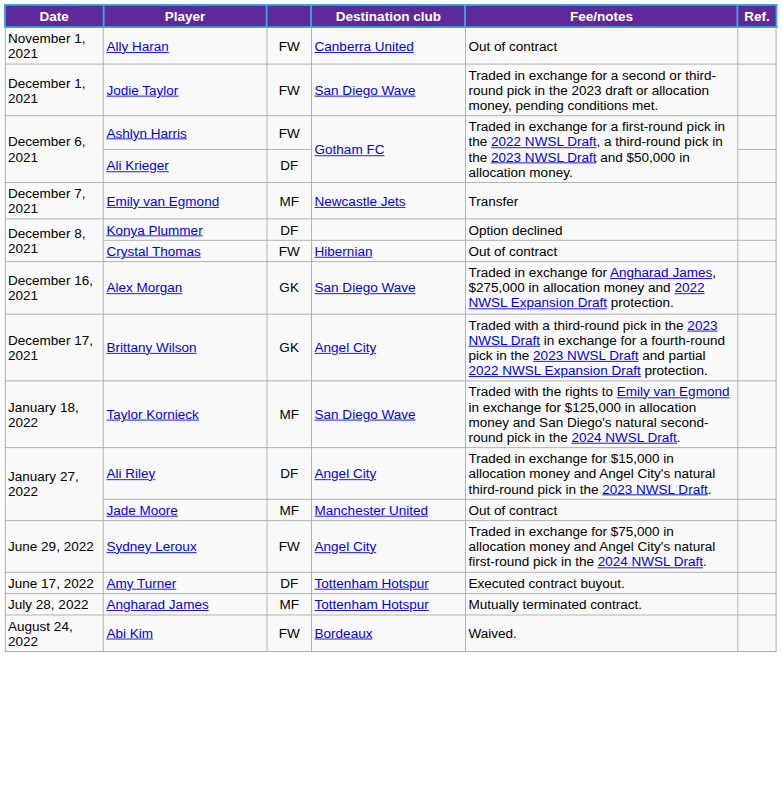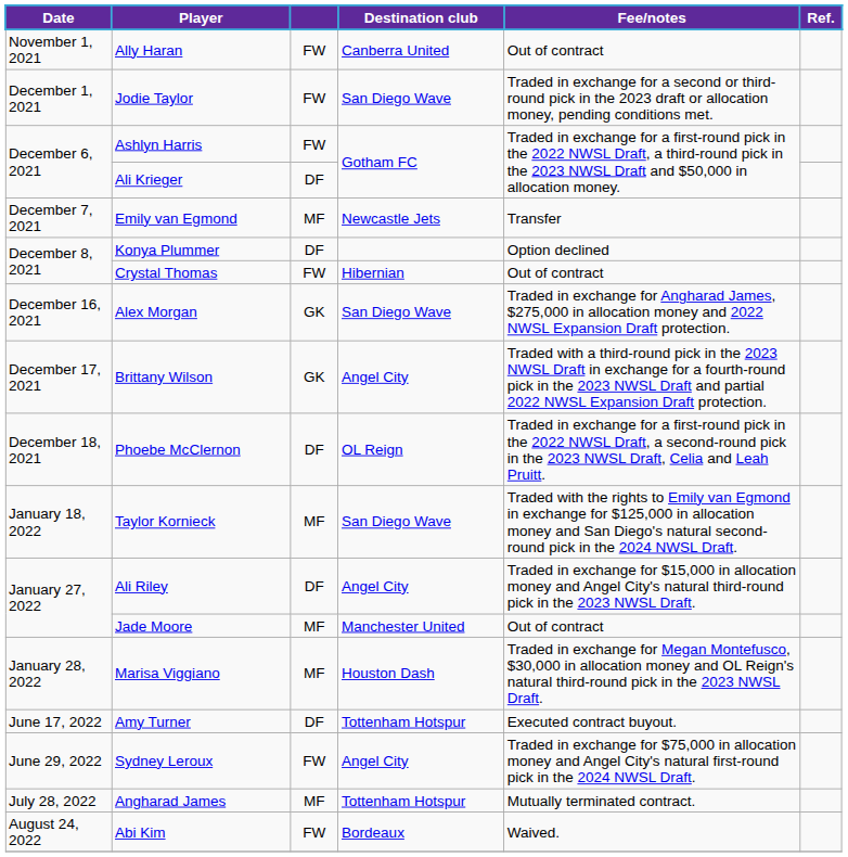+ row: December 18, 2021 | Phoebe McClernon | DF | OL Reign | Traded in exchange for a first-round pick in the 2022 NWSL Draft, a second-round pick in the 2023 NWSL Draft, Celia and Leah Pruitt.
+ row: January 28, 2022 | Marisa Viggiano | MF | Houston Dash | Traded in exchange for Megan Montefusco, $30,000 in allocation money and OL Reign's natural third-round pick in the 2023 NWSL Draft.
rows swapped: Amy Turner <-> Sydney Leroux
